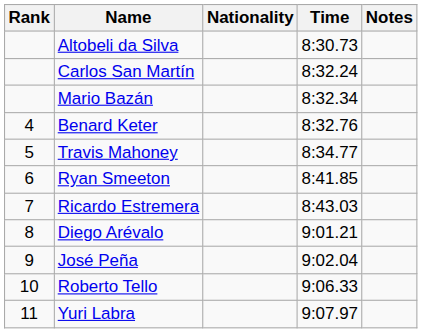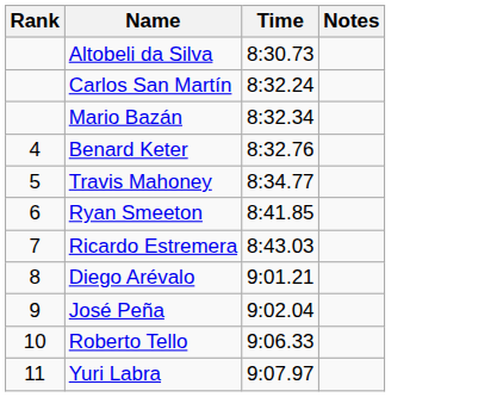- column: Nationality
